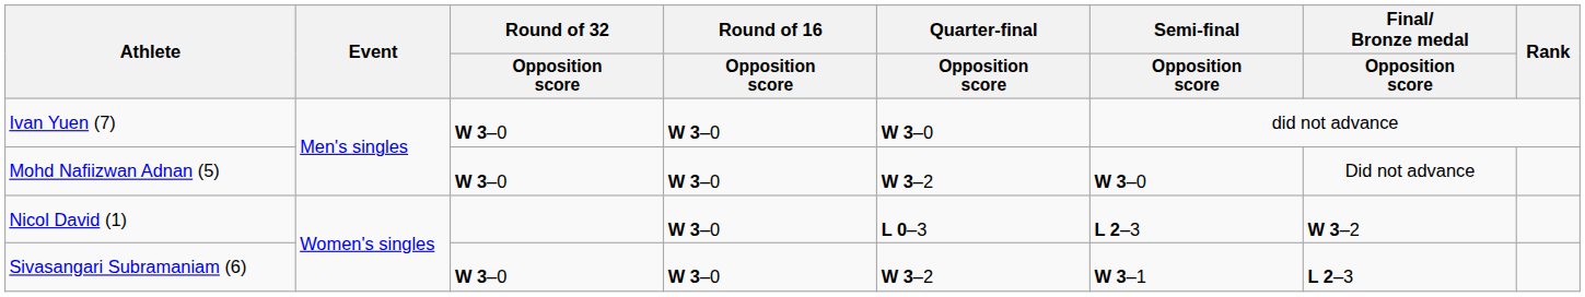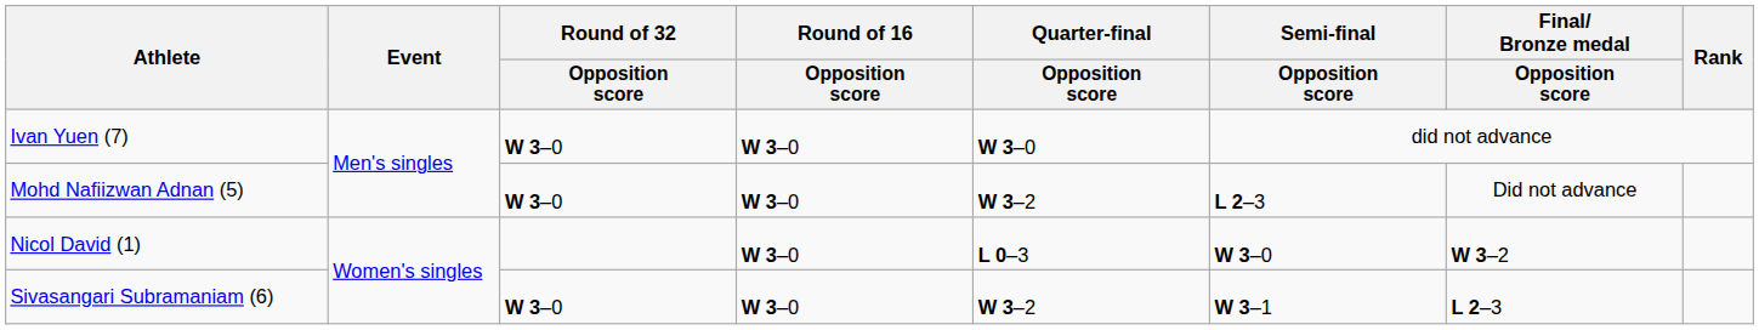Mohd Nafiizwan Adnan (5) | Semi-final / Opposition score: W 3–0 -> L 2–3
Nicol David (1) | Semi-final / Opposition score: L 2–3 -> W 3–0
